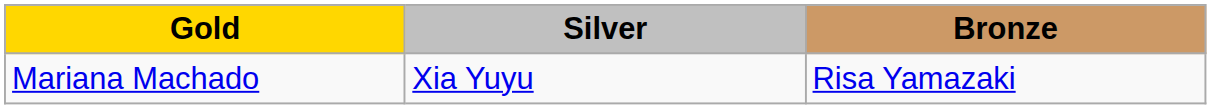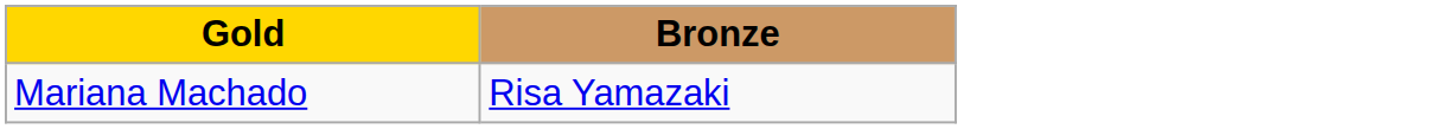- column: Silver | Xia Yuyu
